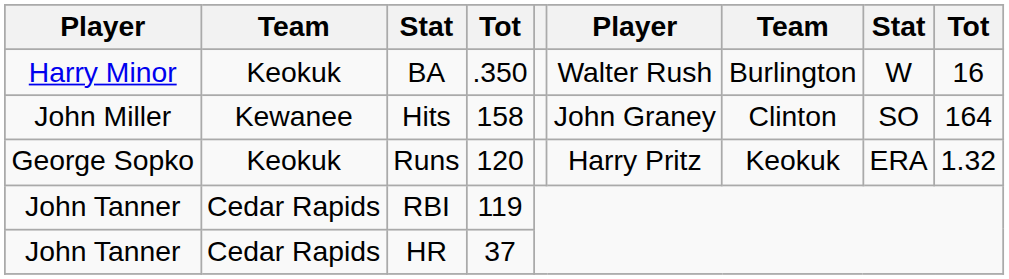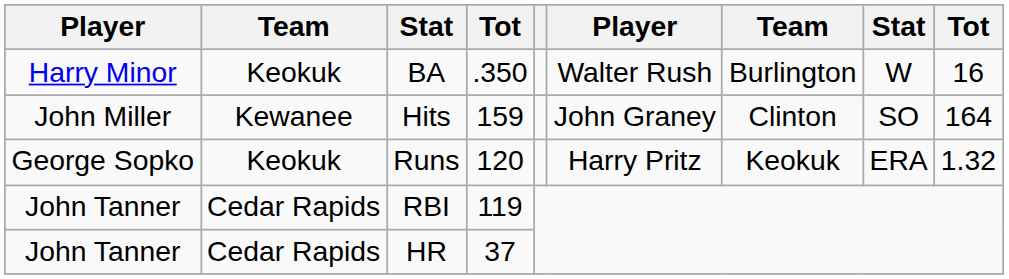Hits | column 4: 158 -> 159
